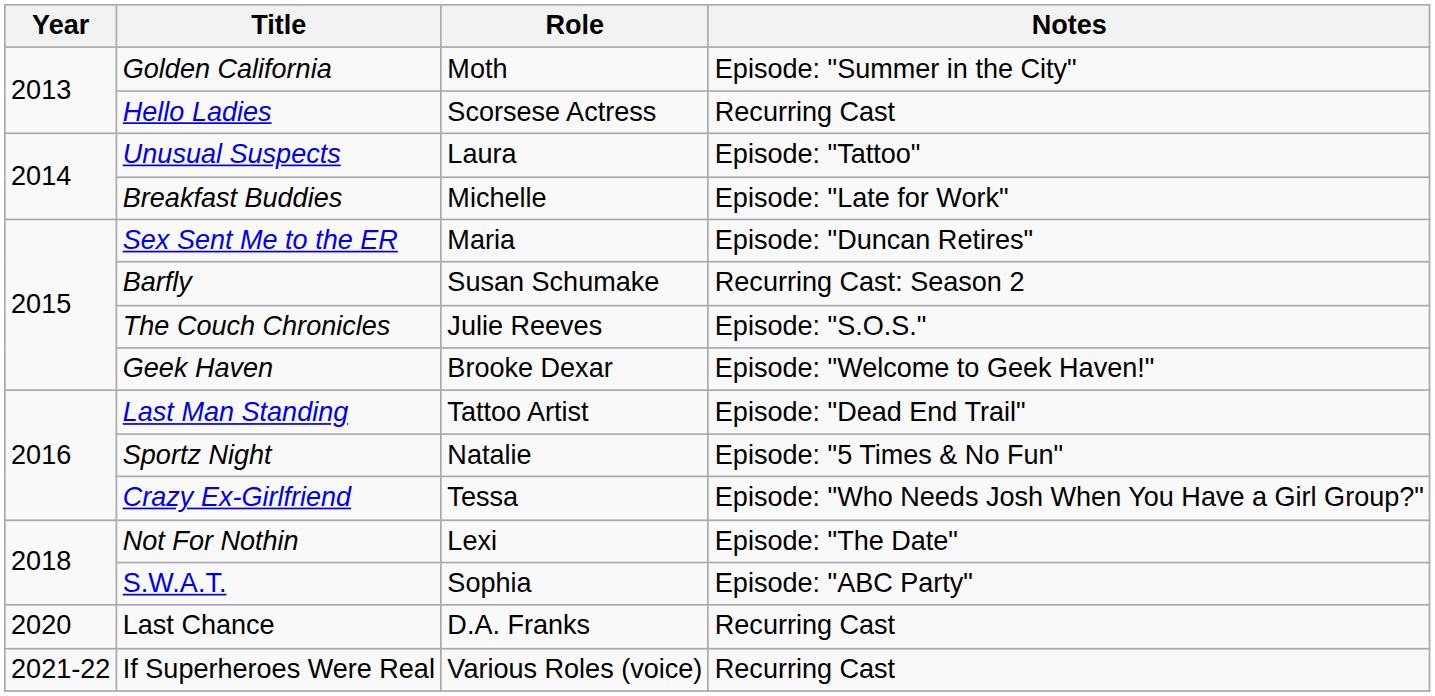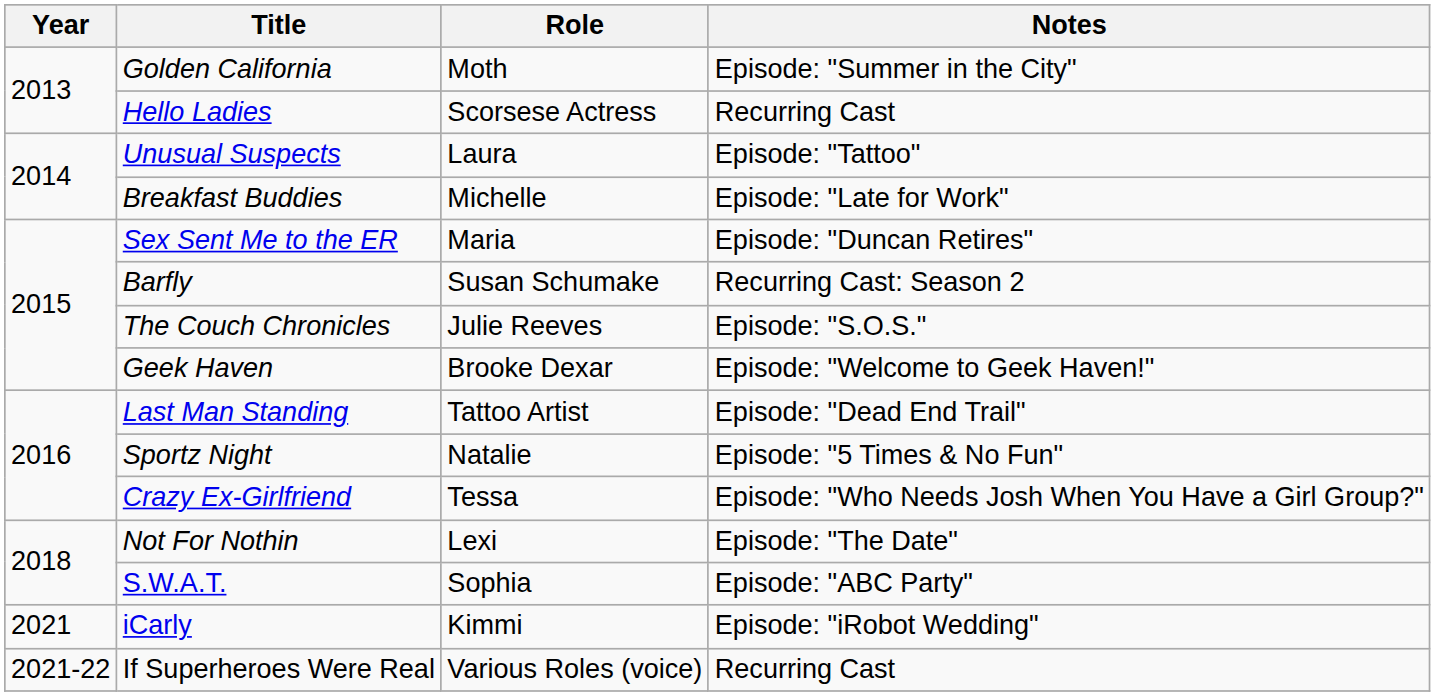- row: 2020 | Last Chance | D.A. Franks | Recurring Cast
+ row: 2021 | iCarly | Kimmi | Episode: "iRobot Wedding"
